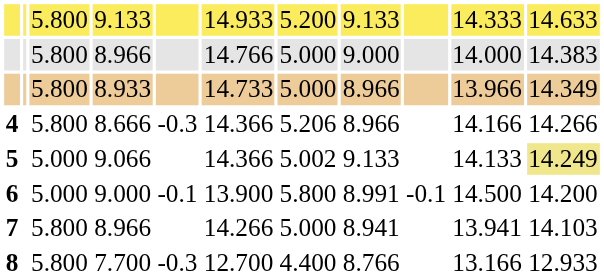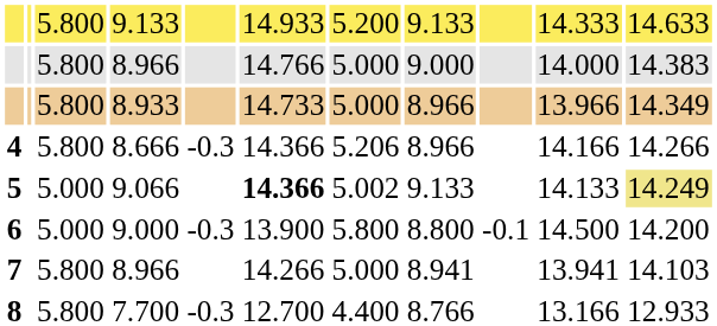5 | column 6: normal -> bold
6 | column 5: -0.1 -> -0.3
6 | column 8: 8.991 -> 8.800
